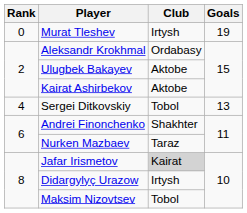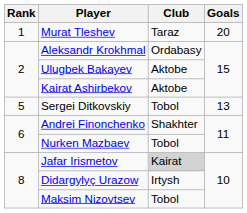Murat Tleshev | Rank: 0 -> 1
Murat Tleshev | Club: Irtysh -> Taraz
Murat Tleshev | Goals: 19 -> 20
Sergei Ditkovskiy | Rank: 4 -> 5
Nurken Mazbaev | Club: Taraz -> Tobol
